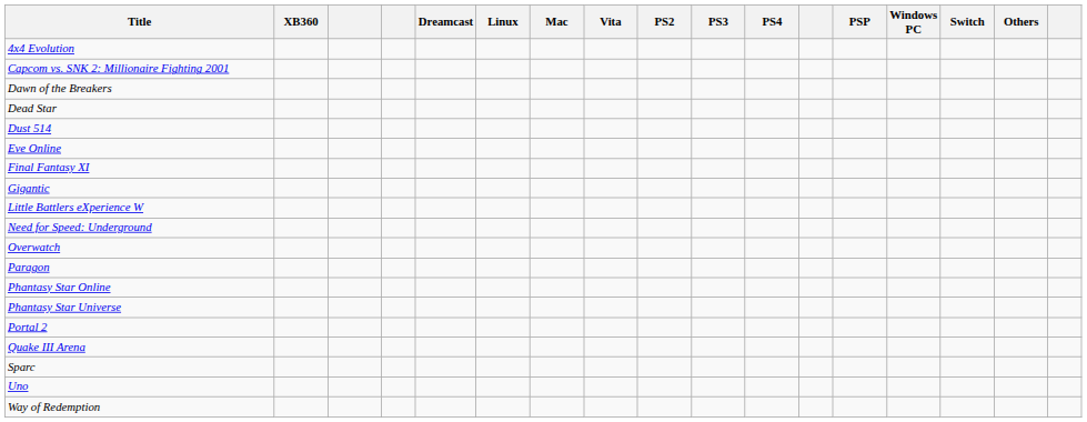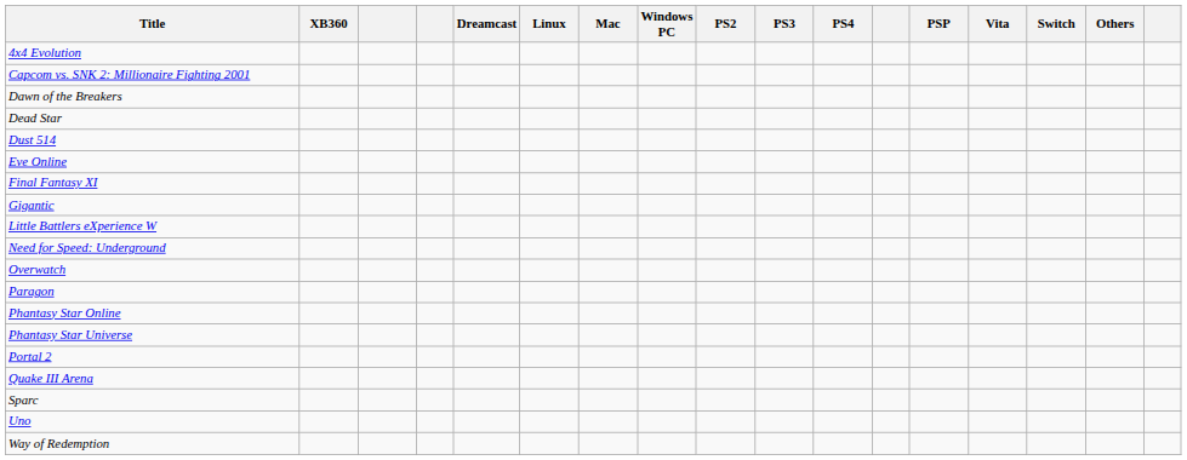columns swapped: Windows PC <-> Vita
